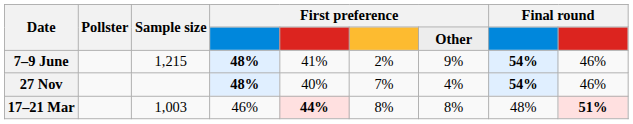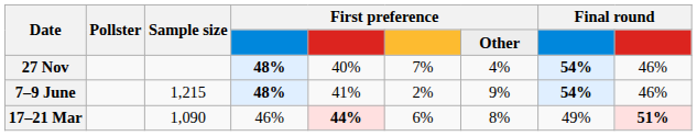rows swapped: 27 Nov <-> 7–9 June
17–21 Mar | Sample size: 1,003 -> 1,090
17–21 Mar | column 6: 8% -> 6%
17–21 Mar | column 8: 48% -> 49%
